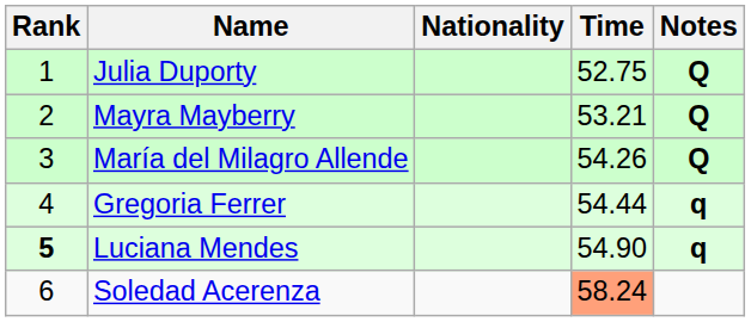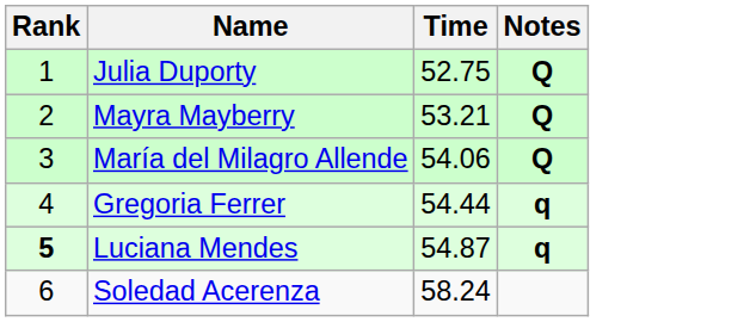- column: Nationality
María del Milagro Allende | Time: 54.26 -> 54.06
Luciana Mendes | Time: 54.90 -> 54.87
Soledad Acerenza | Time: lightsalmon background -> no background
